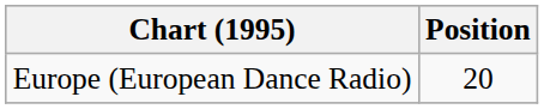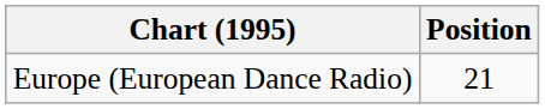Europe (European Dance Radio) | Position: 20 -> 21
